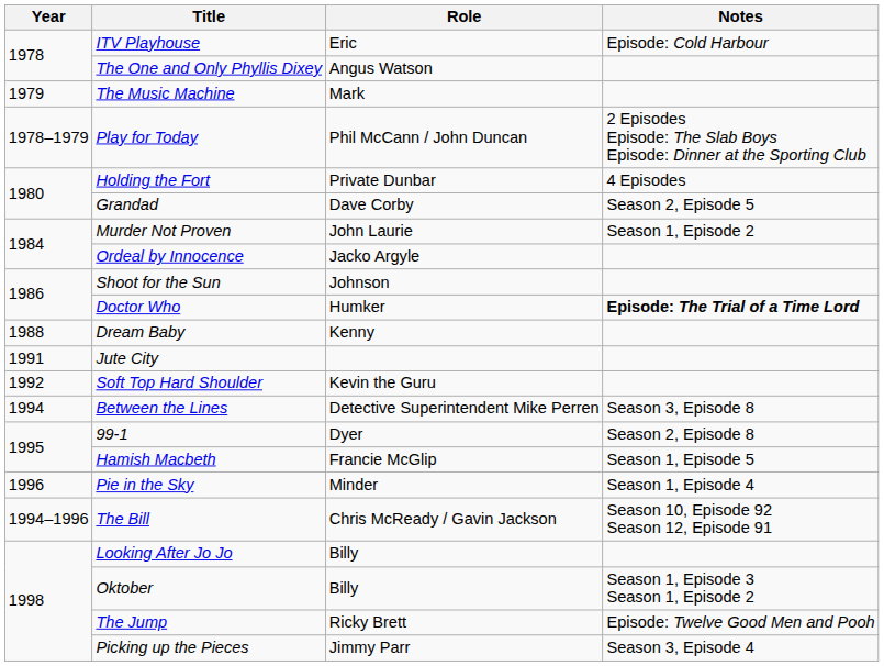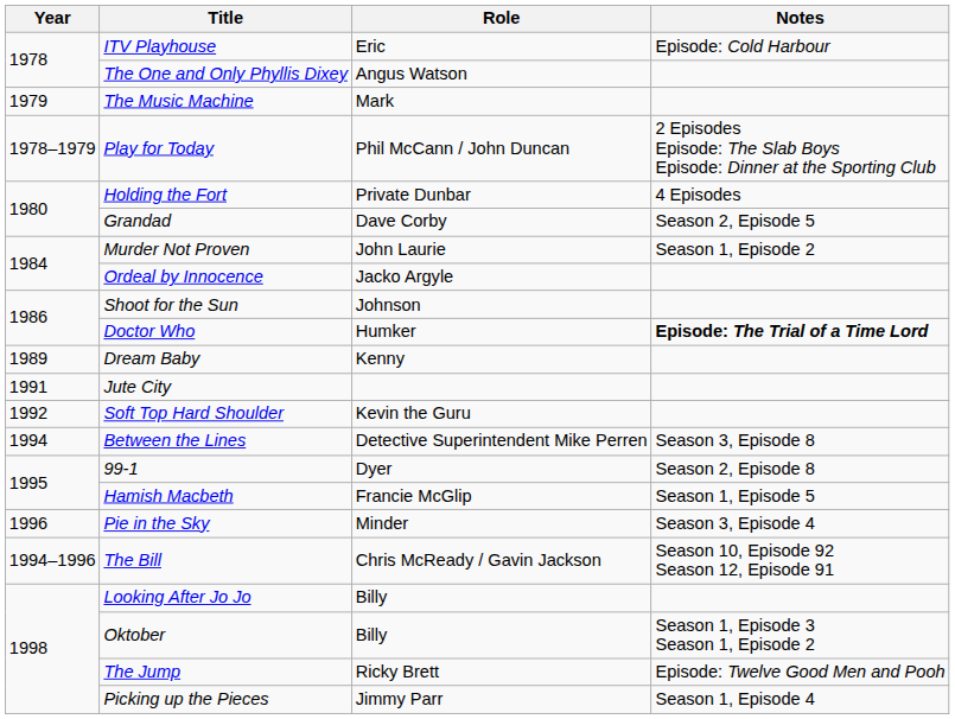Dream Baby | Year: 1988 -> 1989
Pie in the Sky | Notes: Season 1, Episode 4 -> Season 3, Episode 4
Picking up the Pieces | Notes: Season 3, Episode 4 -> Season 1, Episode 4
